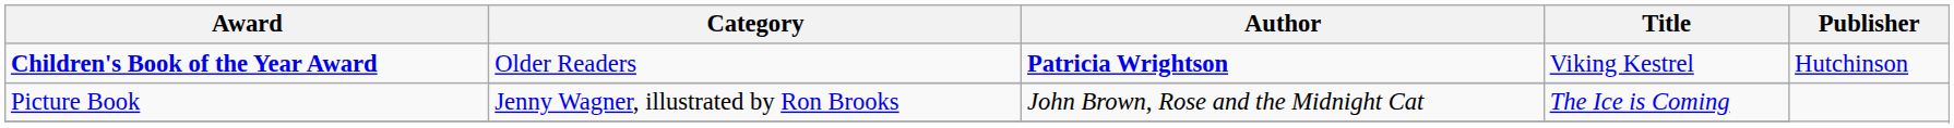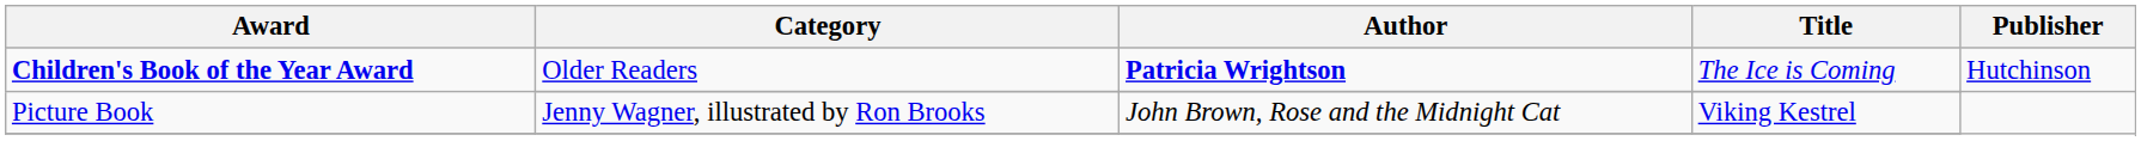Children's Book of the Year Award / Older Readers | Title: Viking Kestrel -> The Ice is Coming
Picture Book | Title: The Ice is Coming -> Viking Kestrel
